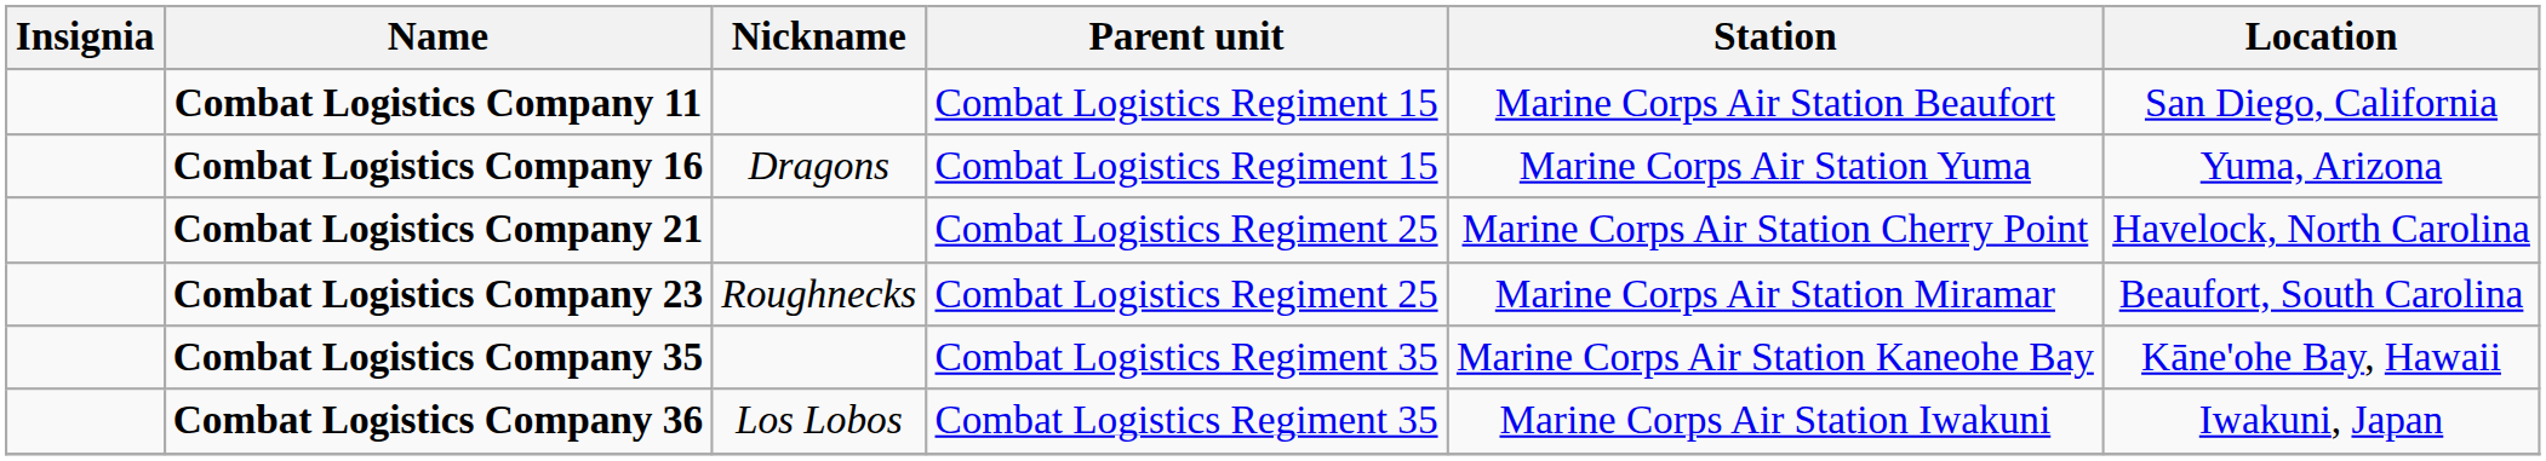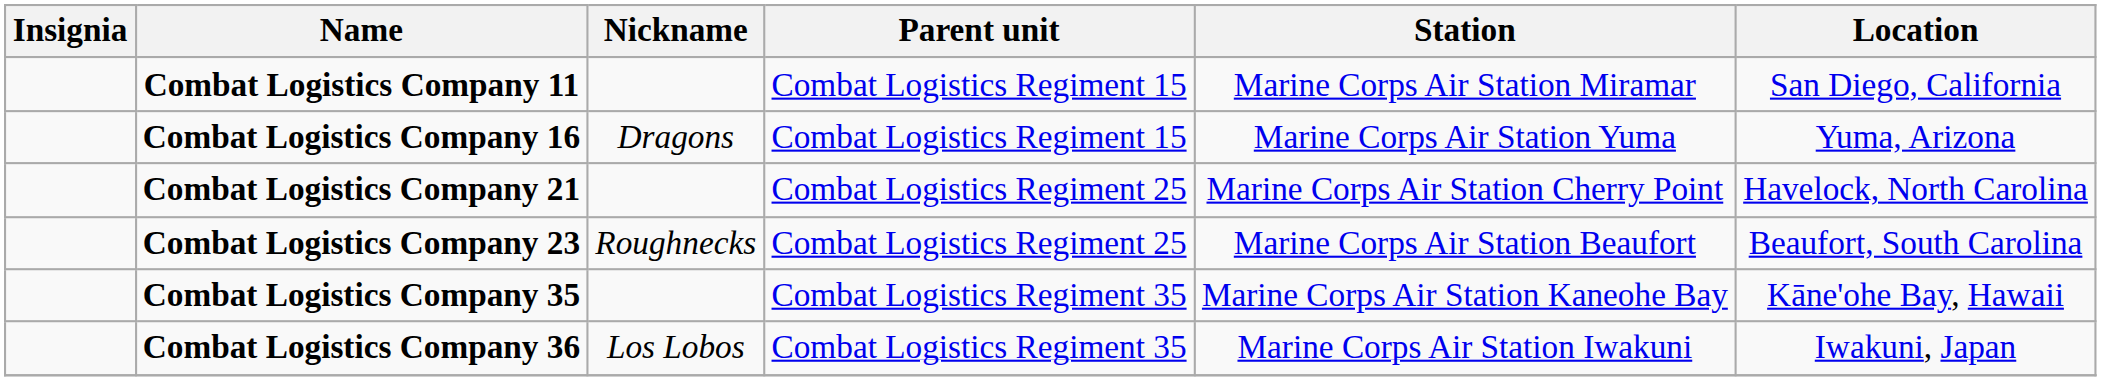Combat Logistics Company 11 | Station: Marine Corps Air Station Beaufort -> Marine Corps Air Station Miramar
Combat Logistics Company 23 | Station: Marine Corps Air Station Miramar -> Marine Corps Air Station Beaufort
